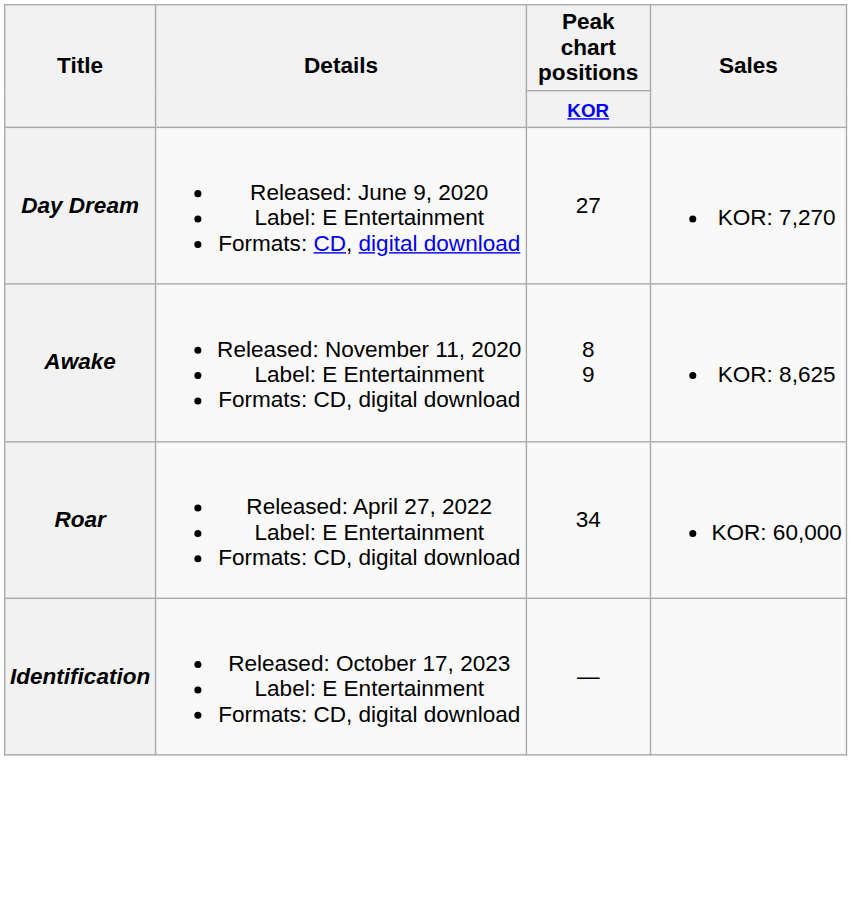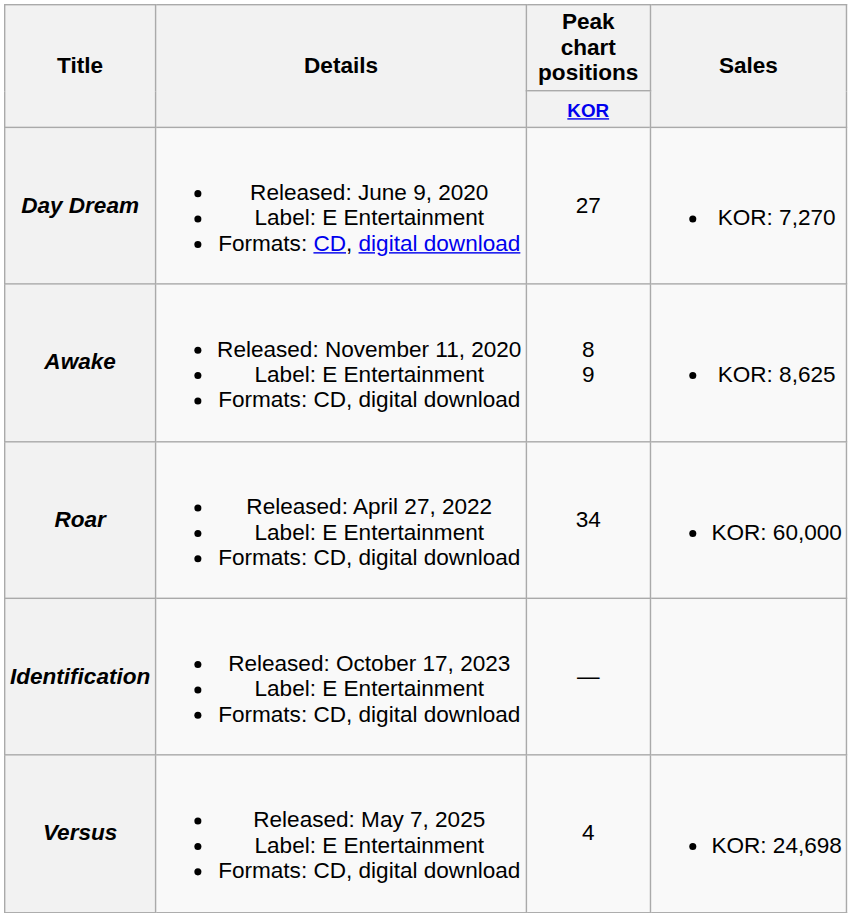+ row: Versus | Released: May 7, 2025 Label: E Entertainment Formats: CD, digital download | 4 | KOR: 24,698
